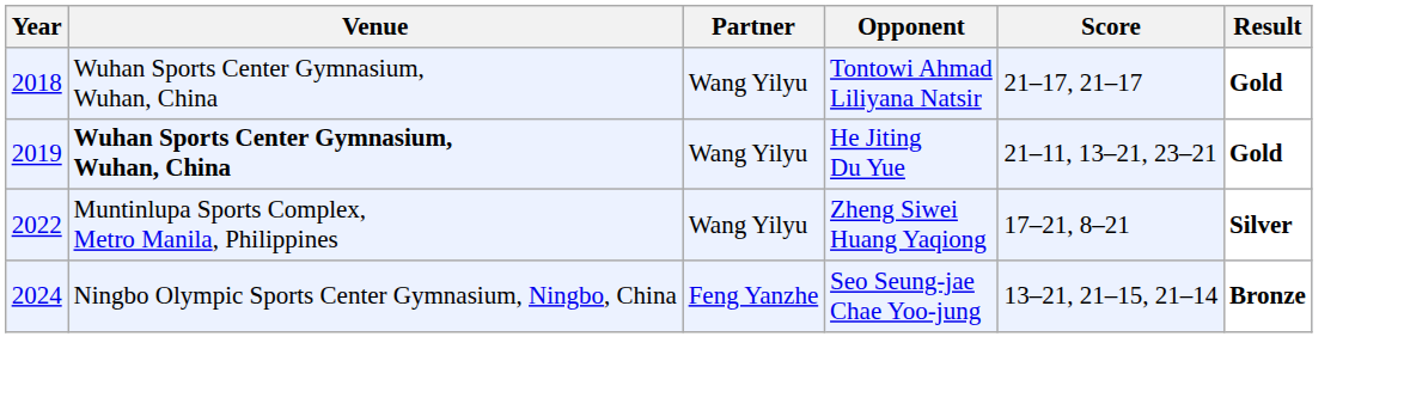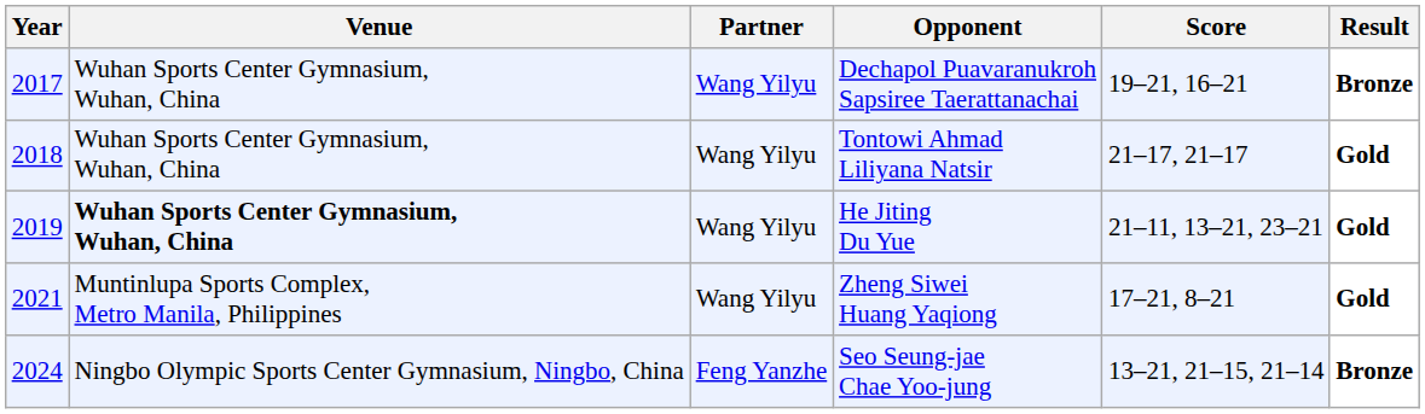+ row: 2017 | Wuhan Sports Center Gymnasium, Wuhan, China | Wang Yilyu | Dechapol Puavaranukroh Sapsiree Taerattanachai | 19–21, 16–21 | Bronze
Zheng Siwei Huang Yaqiong | Year: 2022 -> 2021
Zheng Siwei Huang Yaqiong | Result: Silver -> Gold
